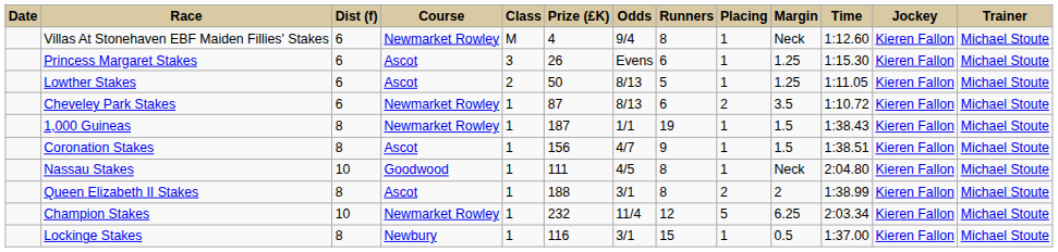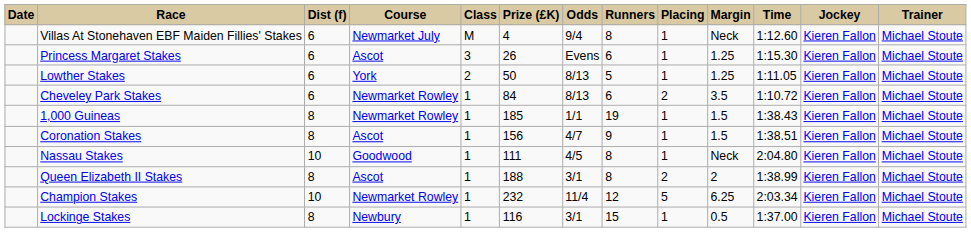Villas At Stonehaven EBF Maiden Fillies' Stakes | Course: Newmarket Rowley -> Newmarket July
Lowther Stakes | Course: Ascot -> York
Cheveley Park Stakes | Prize (£K): 87 -> 84
1,000 Guineas | Prize (£K): 187 -> 185
